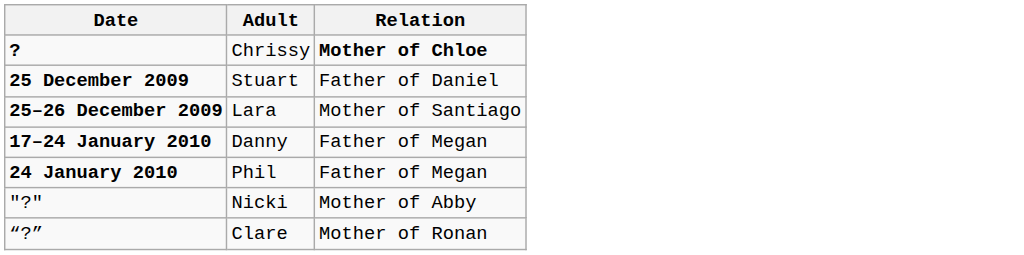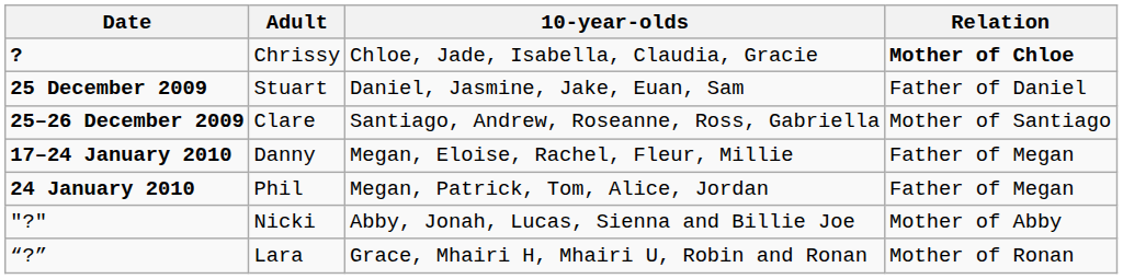+ column: 10-year-olds | Chloe, Jade, Isabella, Claudia, Gracie | Daniel, Jasmine, Jake, Euan, Sam | Santiago, Andrew, Roseanne, Ross, Gabriella | Megan, Eloise, Rachel, Fleur, Millie | Megan, Patrick, Tom, Alice, Jordan | Abby, Jonah, Lucas, Sienna and Billie Joe | Grace, Mhairi H, Mhairi U, Robin and Ronan
25–26 December 2009 | Adult: Lara -> Clare
“?” | Adult: Clare -> Lara
